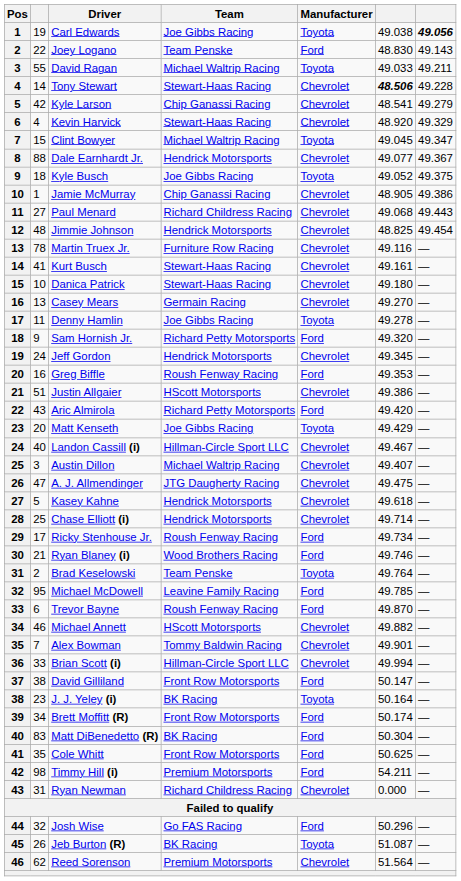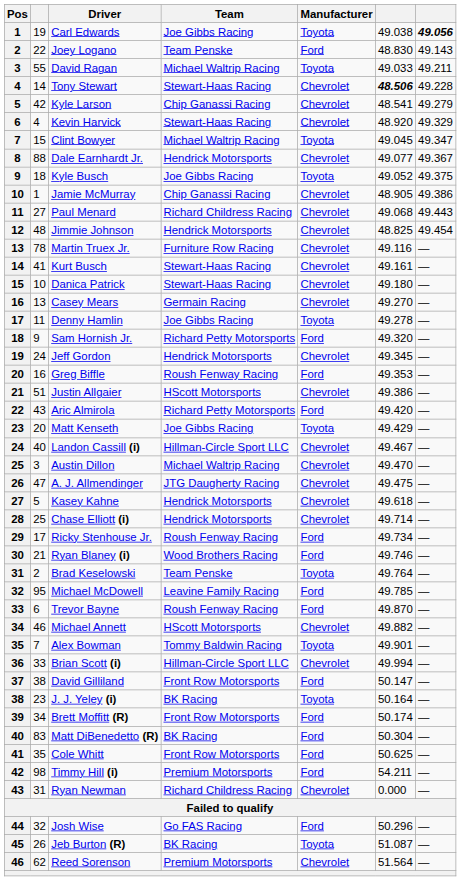Austin Dillon | column 6: 49.407 -> 49.470
Alex Bowman | Manufacturer: Chevrolet -> Toyota
